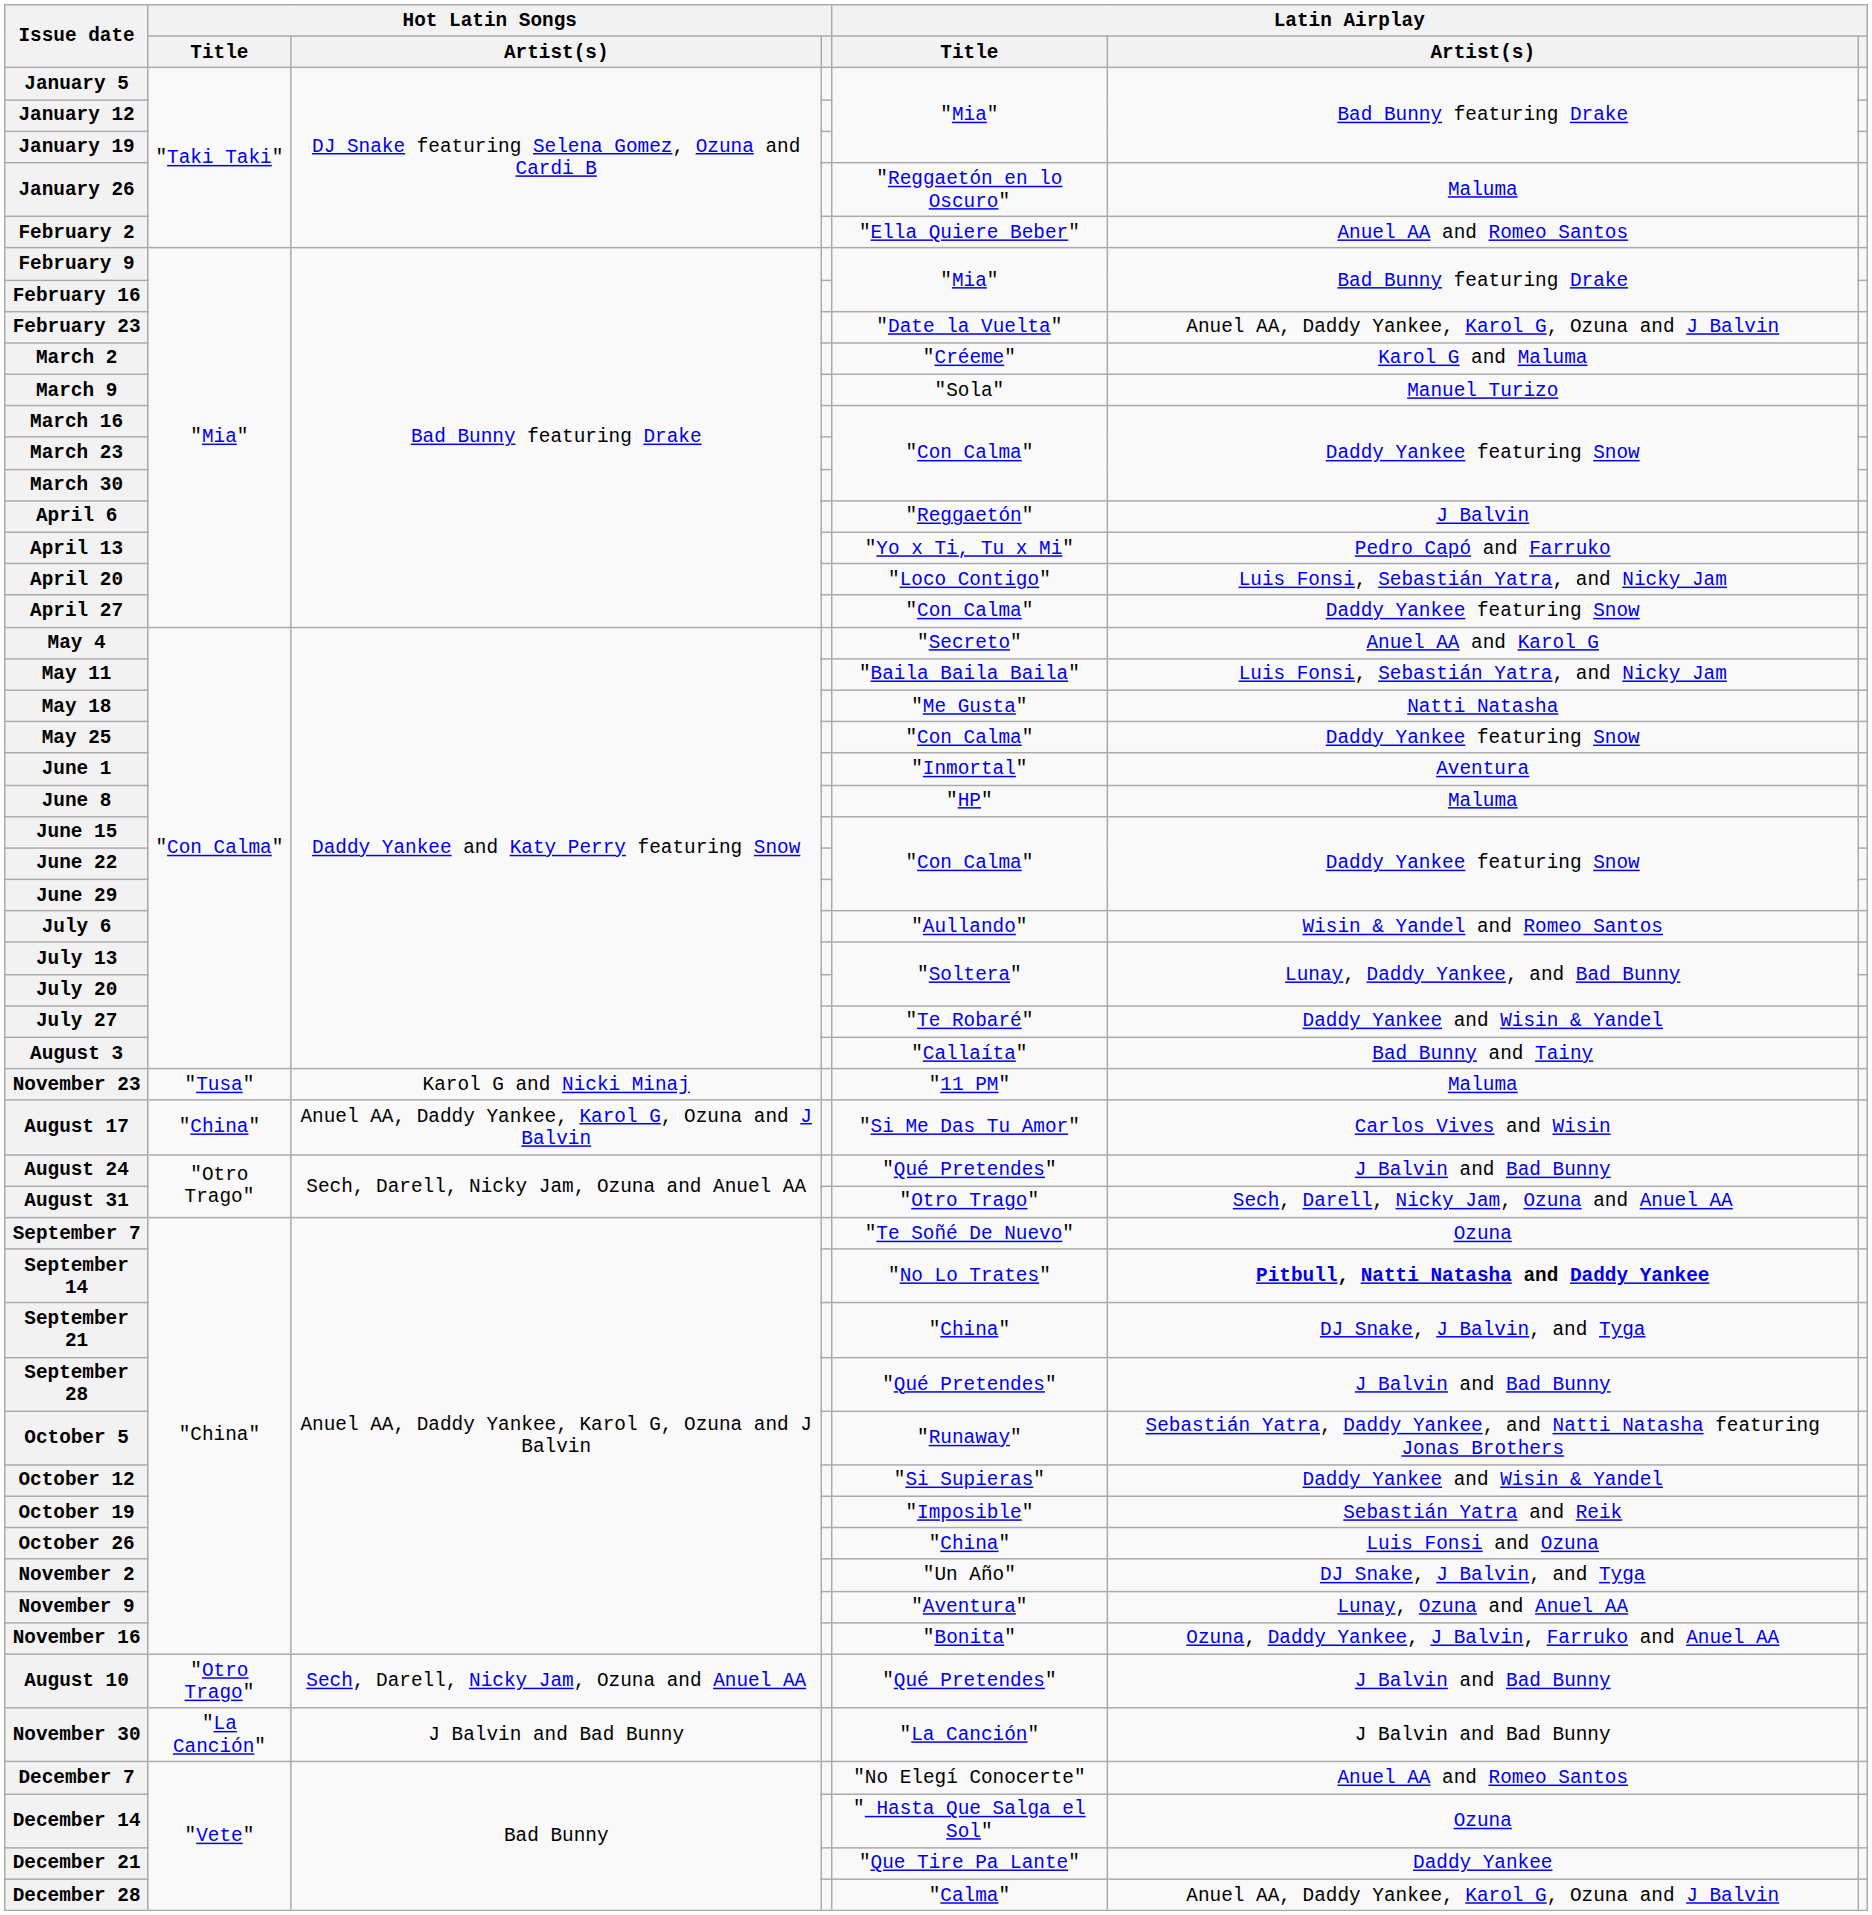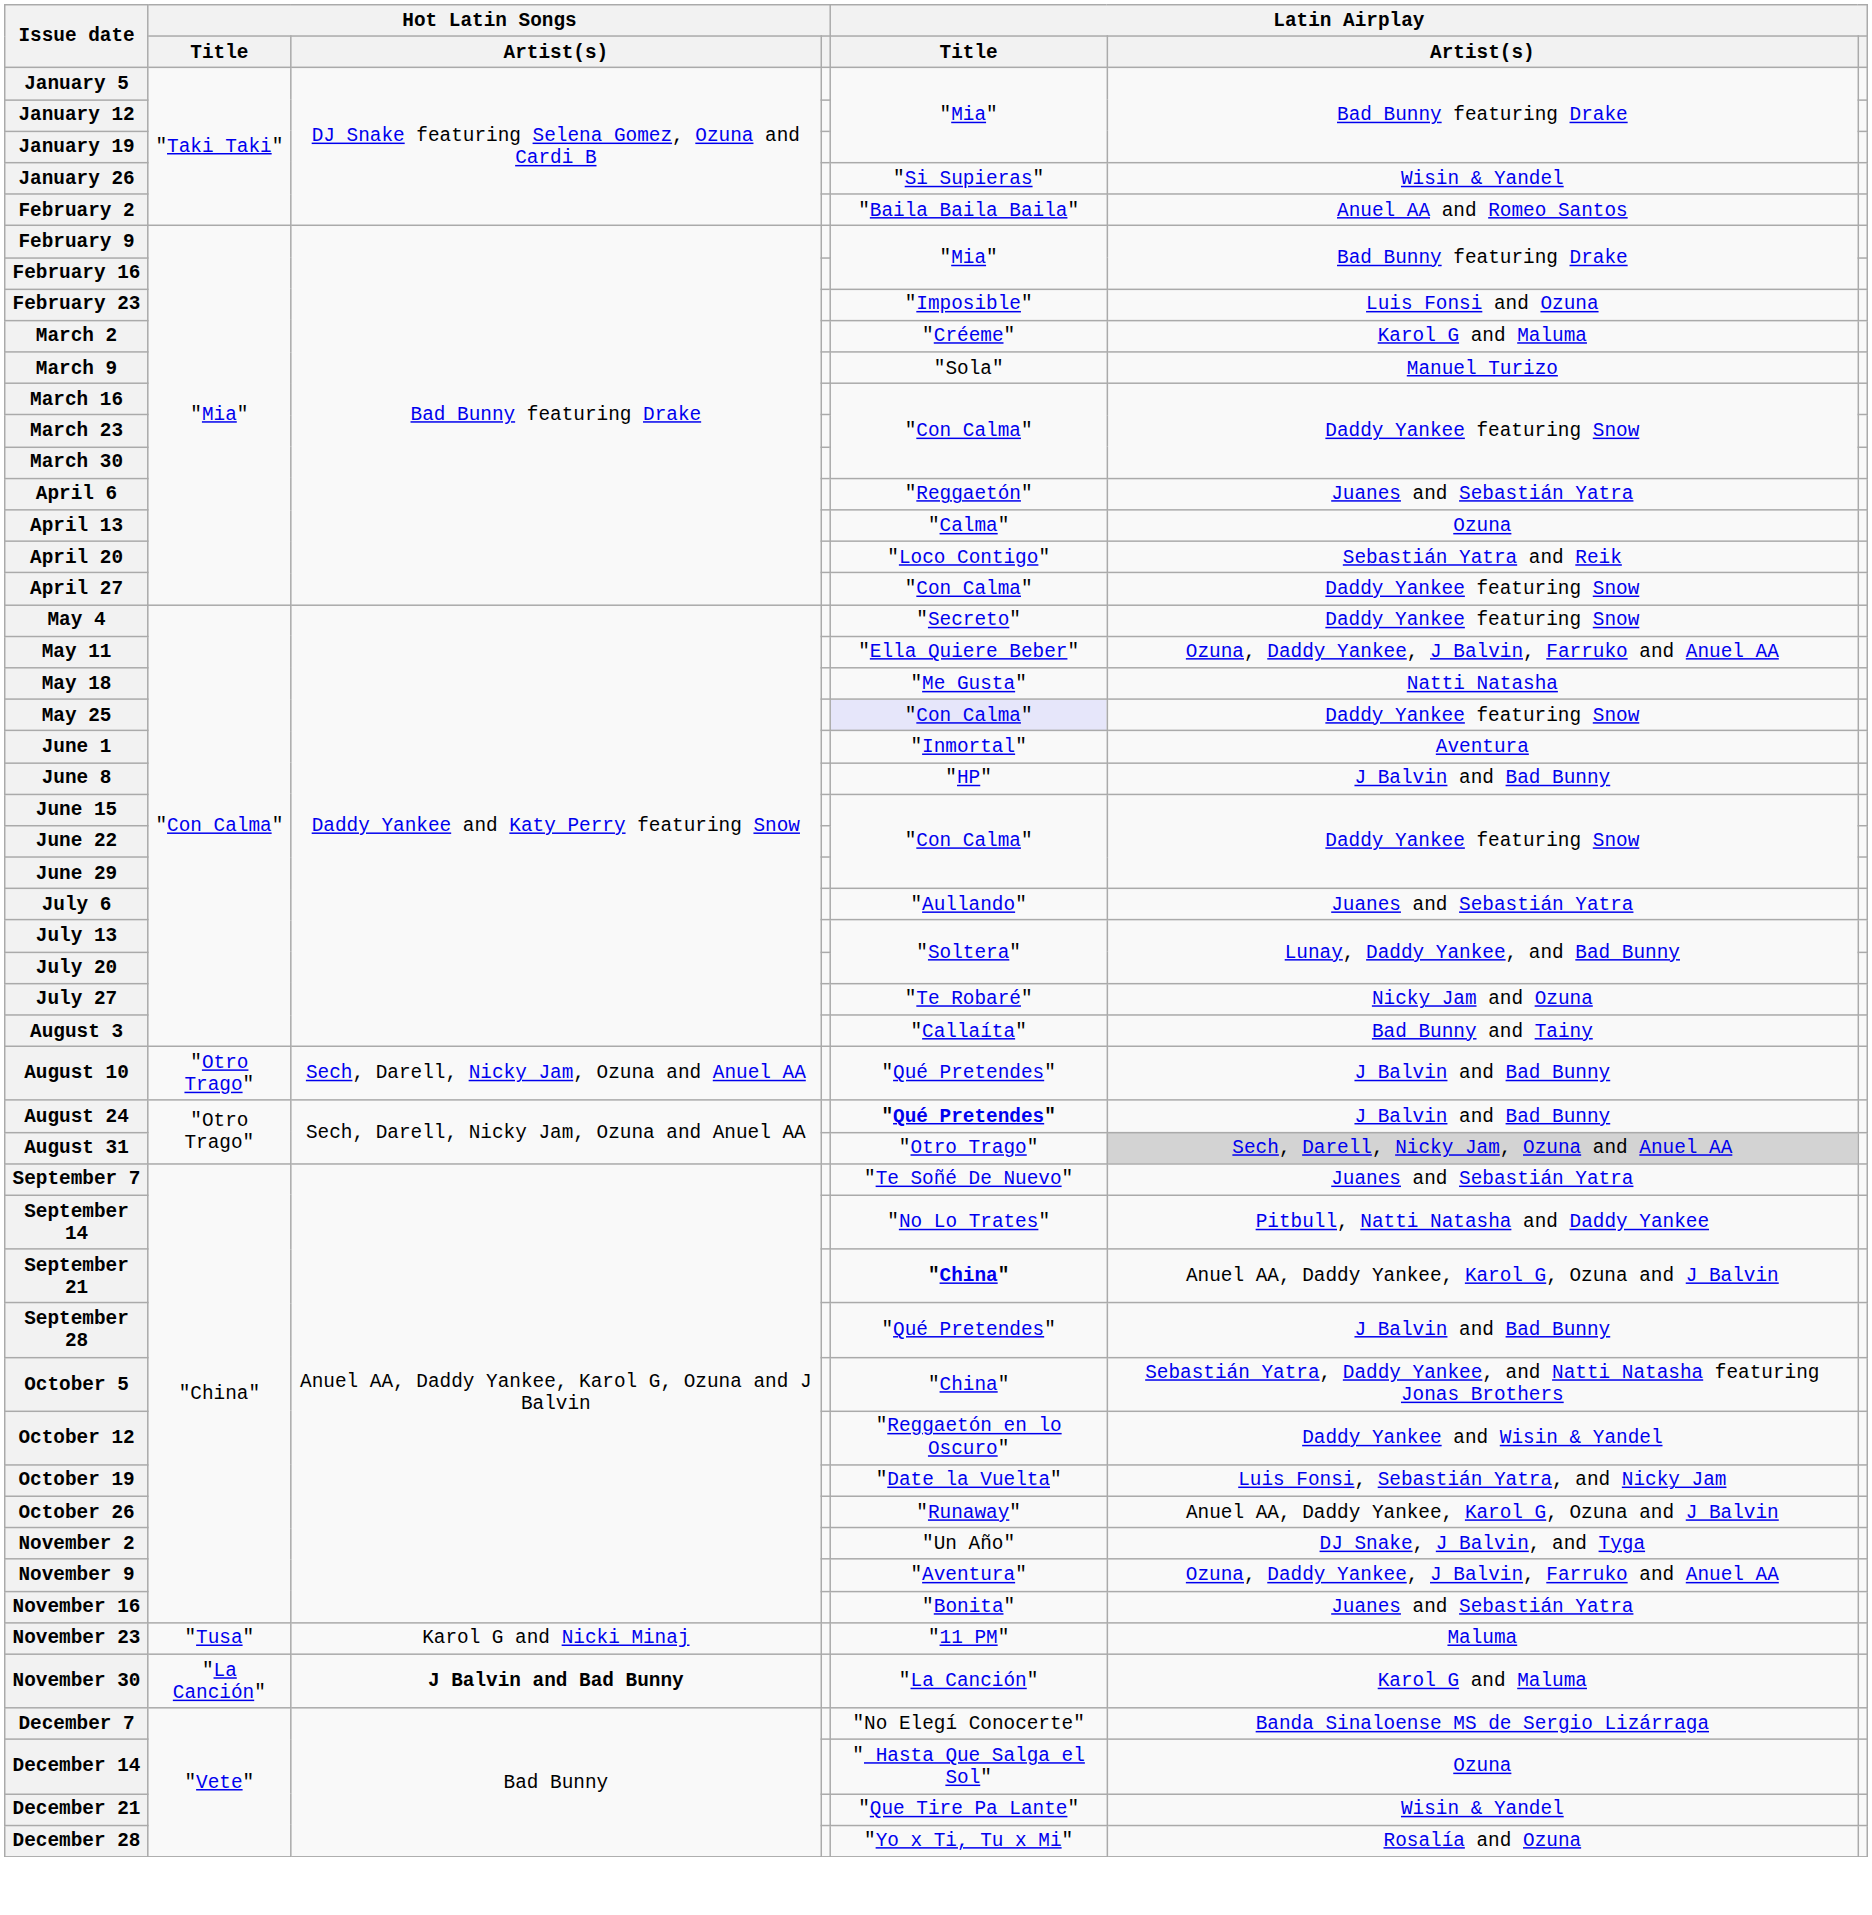January 26 | Latin Airplay / Title: "Reggaetón en lo Oscuro" -> "Si Supieras"
January 26 | Latin Airplay / Artist(s): Maluma -> Wisin & Yandel
February 2 | Latin Airplay / Title: "Ella Quiere Beber" -> "Baila Baila Baila"
February 23 | Latin Airplay / Title: "Date la Vuelta" -> "Imposible"
February 23 | Latin Airplay / Artist(s): Anuel AA, Daddy Yankee, Karol G, Ozuna and J Balvin -> Luis Fonsi and Ozuna
April 6 | Latin Airplay / Artist(s): J Balvin -> Juanes and Sebastián Yatra
April 13 | Latin Airplay / Title: "Yo x Ti, Tu x Mi" -> "Calma"
April 13 | Latin Airplay / Artist(s): Pedro Capó and Farruko -> Ozuna
April 20 | Latin Airplay / Artist(s): Luis Fonsi, Sebastián Yatra, and Nicky Jam -> Sebastián Yatra and Reik
May 4 | Latin Airplay / Artist(s): Anuel AA and Karol G -> Daddy Yankee featuring Snow
May 11 | Latin Airplay / Title: "Baila Baila Baila" -> "Ella Quiere Beber"
May 11 | Latin Airplay / Artist(s): Luis Fonsi, Sebastián Yatra, and Nicky Jam -> Ozuna, Daddy Yankee, J Balvin, Farruko and Anuel AA
May 25 | Latin Airplay / Title: no background -> lavender background
June 8 | Latin Airplay / Artist(s): Maluma -> J Balvin and Bad Bunny
July 6 | Latin Airplay / Artist(s): Wisin & Yandel and Romeo Santos -> Juanes and Sebastián Yatra
July 27 | Latin Airplay / Artist(s): Daddy Yankee and Wisin & Yandel -> Nicky Jam and Ozuna
rows swapped: August 10 <-> November 23
- row: August 17 | "China" | Anuel AA, Daddy Yankee, Karol G, Ozuna and J Balvin | "Si Me Das Tu Amor" | Carlos Vives and Wisin
August 24 | Latin Airplay / Title: normal -> bold
August 31 | Latin Airplay / Artist(s): no background -> lightgrey background
September 7 | Latin Airplay / Artist(s): Ozuna -> Juanes and Sebastián Yatra
September 14 | Latin Airplay / Artist(s): bold -> normal
September 21 | Latin Airplay / Title: normal -> bold
September 21 | Latin Airplay / Artist(s): DJ Snake, J Balvin, and Tyga -> Anuel AA, Daddy Yankee, Karol G, Ozuna and J Balvin
October 5 | Latin Airplay / Title: "Runaway" -> "China"
October 12 | Latin Airplay / Title: "Si Supieras" -> "Reggaetón en lo Oscuro"
October 19 | Latin Airplay / Title: "Imposible" -> "Date la Vuelta"
October 19 | Latin Airplay / Artist(s): Sebastián Yatra and Reik -> Luis Fonsi, Sebastián Yatra, and Nicky Jam
October 26 | Latin Airplay / Title: "China" -> "Runaway"
October 26 | Latin Airplay / Artist(s): Luis Fonsi and Ozuna -> Anuel AA, Daddy Yankee, Karol G, Ozuna and J Balvin
November 9 | Latin Airplay / Artist(s): Lunay, Ozuna and Anuel AA -> Ozuna, Daddy Yankee, J Balvin, Farruko and Anuel AA
November 16 | Latin Airplay / Artist(s): Ozuna, Daddy Yankee, J Balvin, Farruko and Anuel AA -> Juanes and Sebastián Yatra
November 30 | Hot Latin Songs / Artist(s): normal -> bold
November 30 | Latin Airplay / Artist(s): J Balvin and Bad Bunny -> Karol G and Maluma
December 7 | Latin Airplay / Artist(s): Anuel AA and Romeo Santos -> Banda Sinaloense MS de Sergio Lizárraga
December 21 | Latin Airplay / Artist(s): Daddy Yankee -> Wisin & Yandel
December 28 | Latin Airplay / Title: "Calma" -> "Yo x Ti, Tu x Mi"
December 28 | Latin Airplay / Artist(s): Anuel AA, Daddy Yankee, Karol G, Ozuna and J Balvin -> Rosalía and Ozuna
